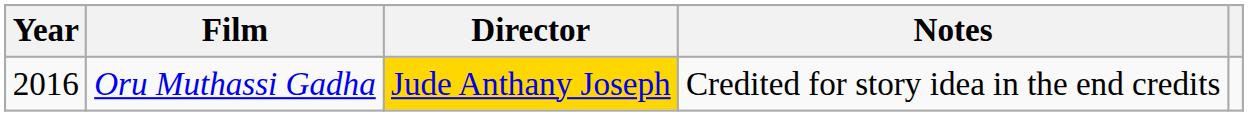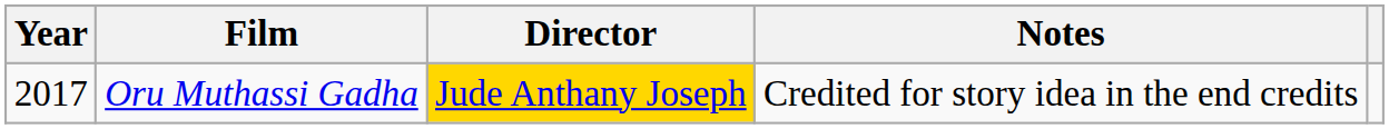Oru Muthassi Gadha | Year: 2016 -> 2017
